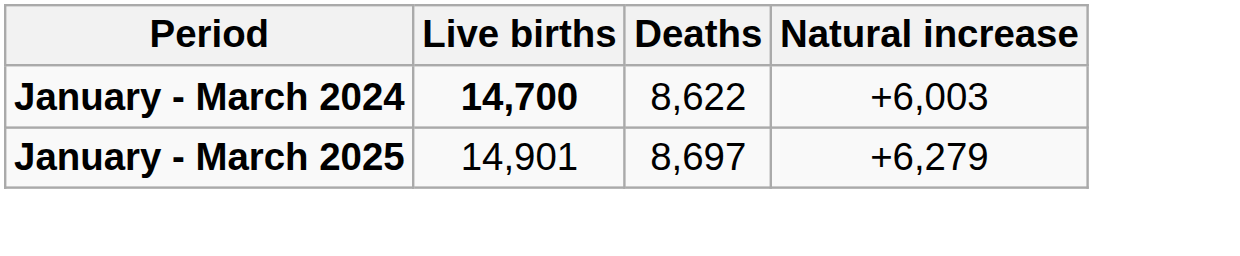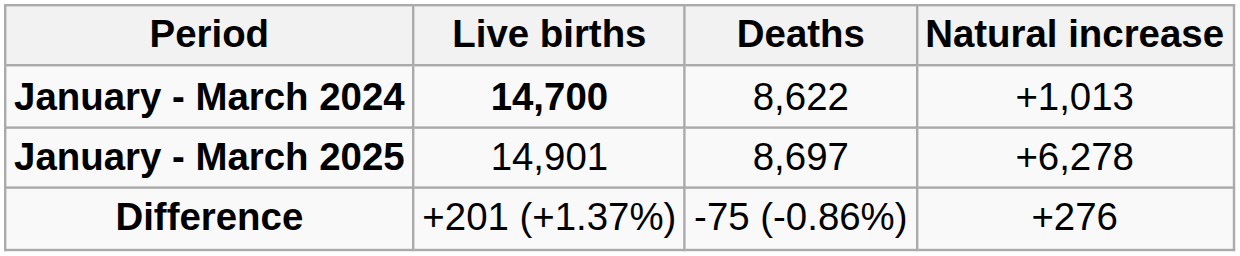January - March 2024 | Natural increase: +6,003 -> +1,013
January - March 2025 | Natural increase: +6,279 -> +6,278
+ row: Difference | +201 (+1.37%) | -75 (-0.86%) | +276
